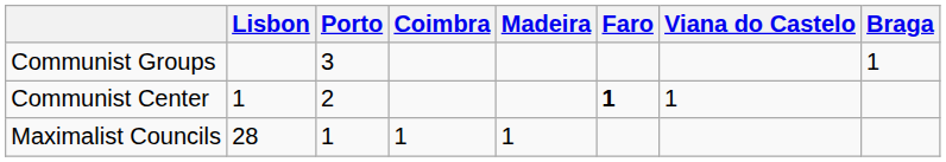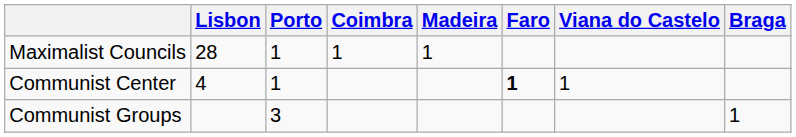rows swapped: Maximalist Councils <-> Communist Groups
Communist Center | Lisbon: 1 -> 4
Communist Center | Porto: 2 -> 1
